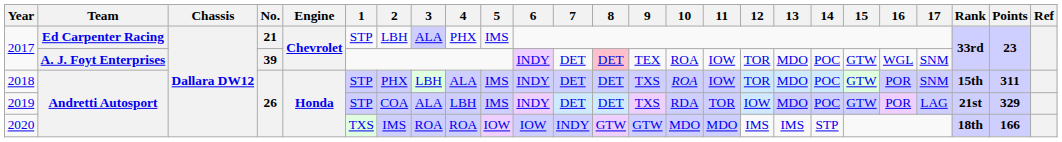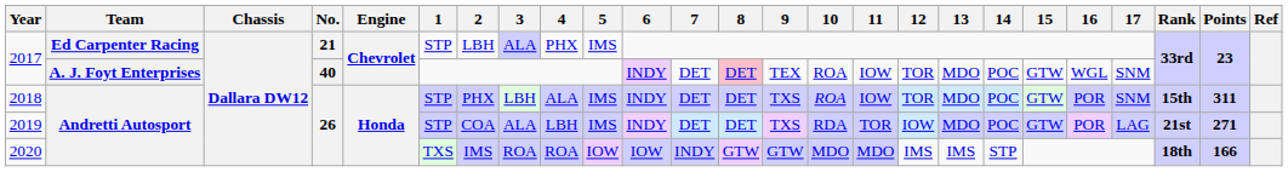2017 / A. J. Foyt Enterprises | No.: 39 -> 40
2019 | Points: 329 -> 271
